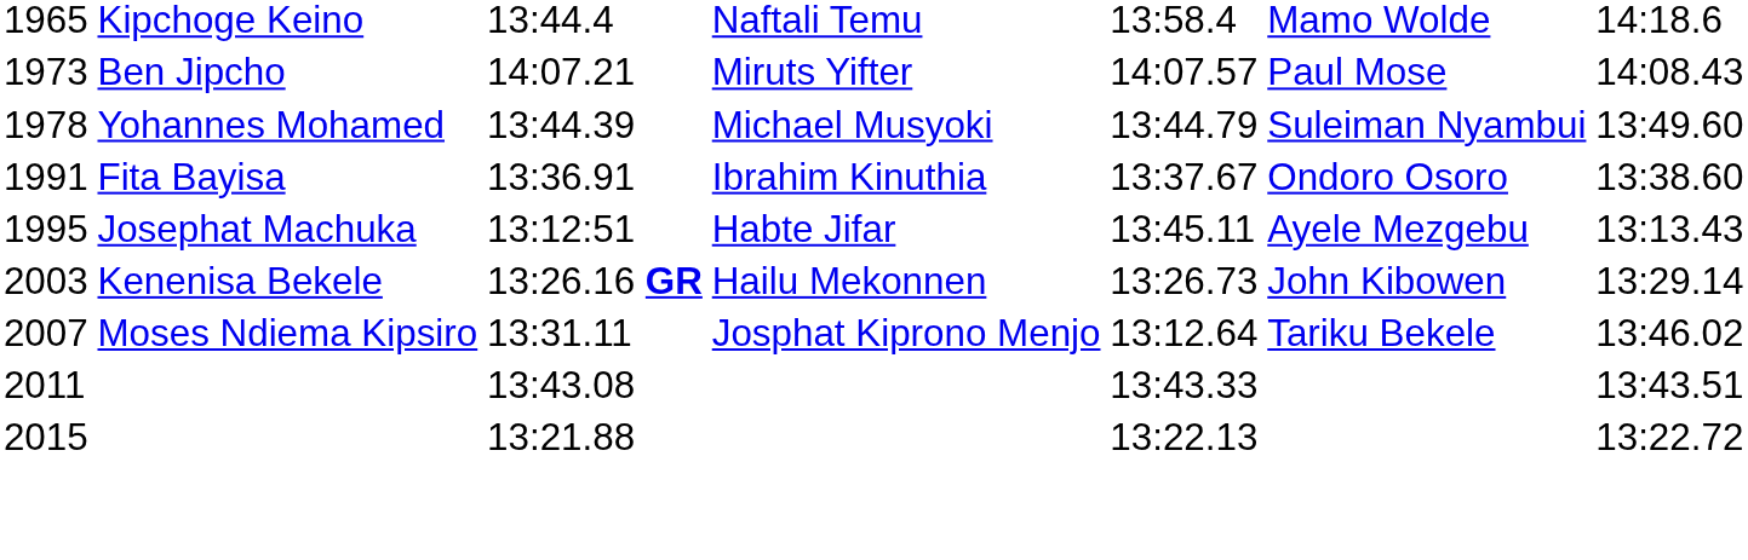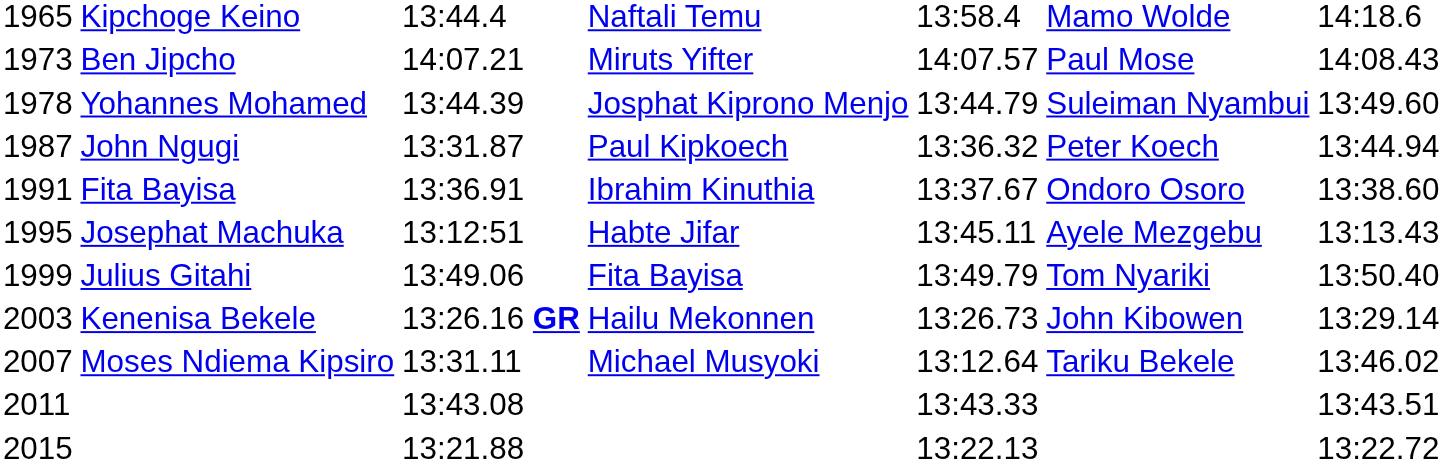Yohannes Mohamed | column 4: Michael Musyoki -> Josphat Kiprono Menjo
+ row: 1987 | John Ngugi | 13:31.87 | Paul Kipkoech | 13:36.32 | Peter Koech | 13:44.94
+ row: 1999 | Julius Gitahi | 13:49.06 | Fita Bayisa | 13:49.79 | Tom Nyariki | 13:50.40
Moses Ndiema Kipsiro | column 4: Josphat Kiprono Menjo -> Michael Musyoki
